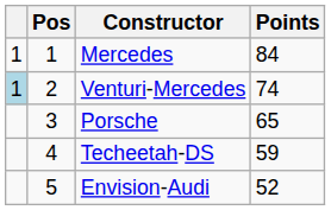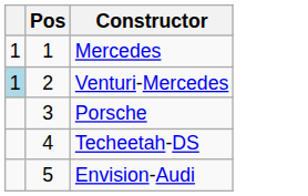- column: Points | 84 | 74 | 65 | 59 | 52
